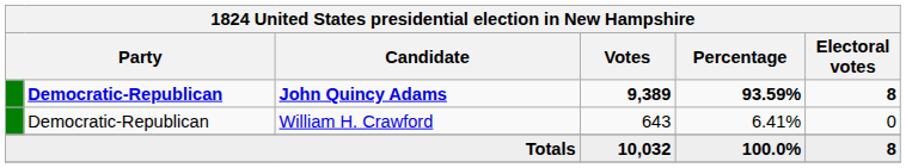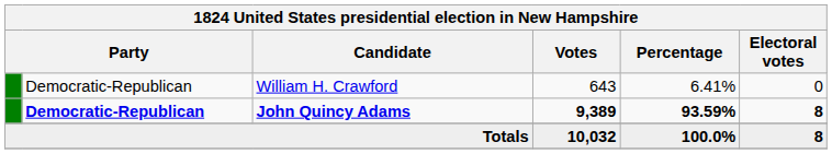rows swapped: John Quincy Adams <-> William H. Crawford
